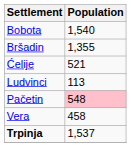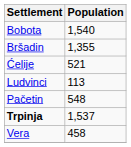Pačetin | Population: pink background -> no background
rows swapped: Trpinja <-> Vera
